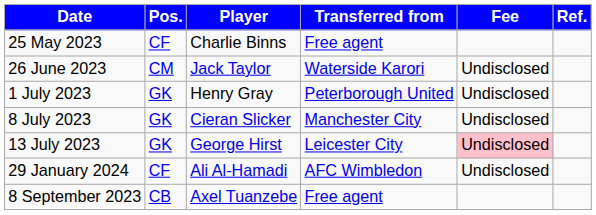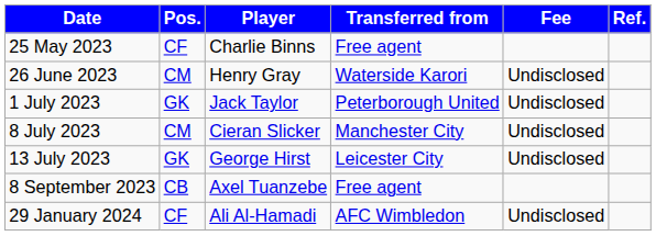26 June 2023 | Player: Jack Taylor -> Henry Gray
1 July 2023 | Player: Henry Gray -> Jack Taylor
8 July 2023 | Pos.: GK -> CM
13 July 2023 | Fee: pink background -> no background
rows swapped: 8 September 2023 <-> 29 January 2024
